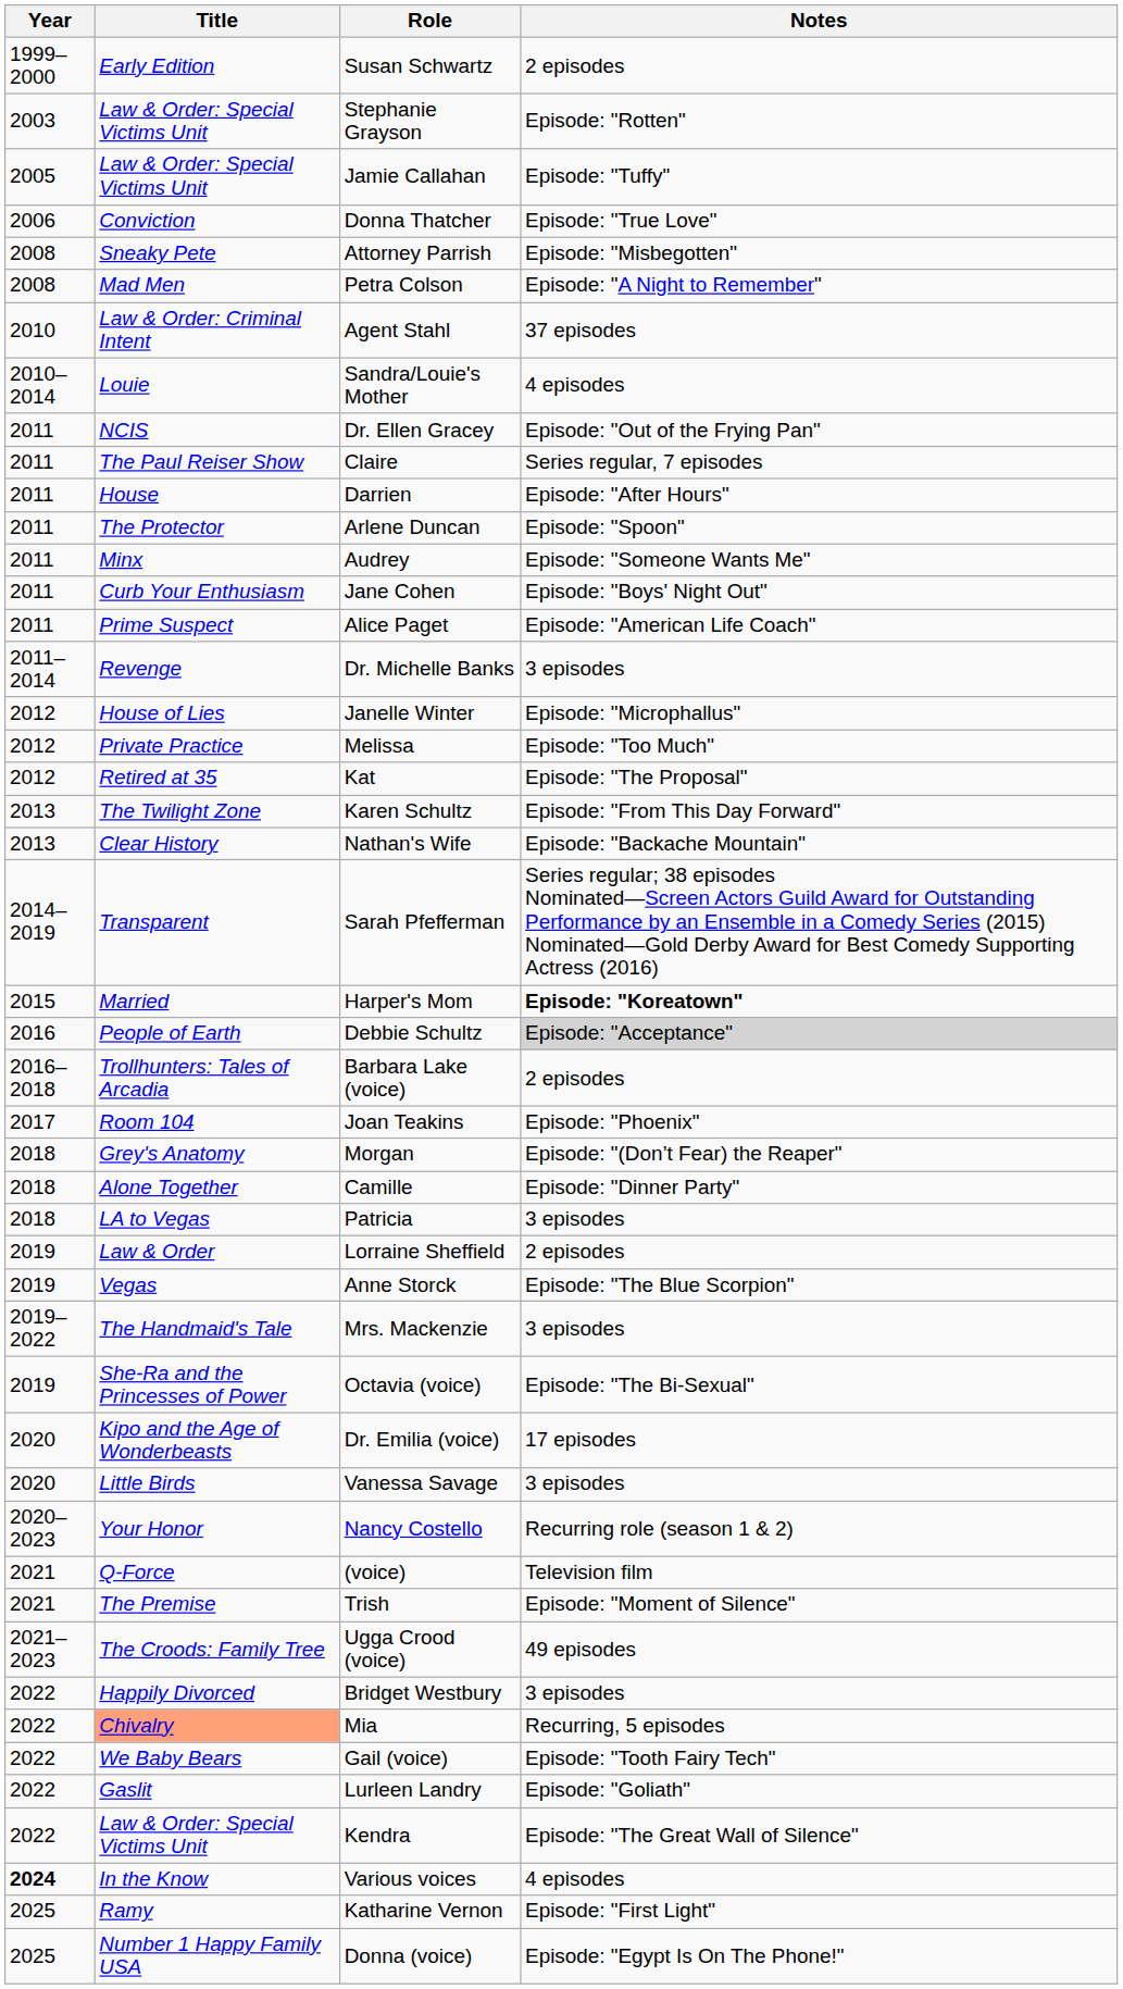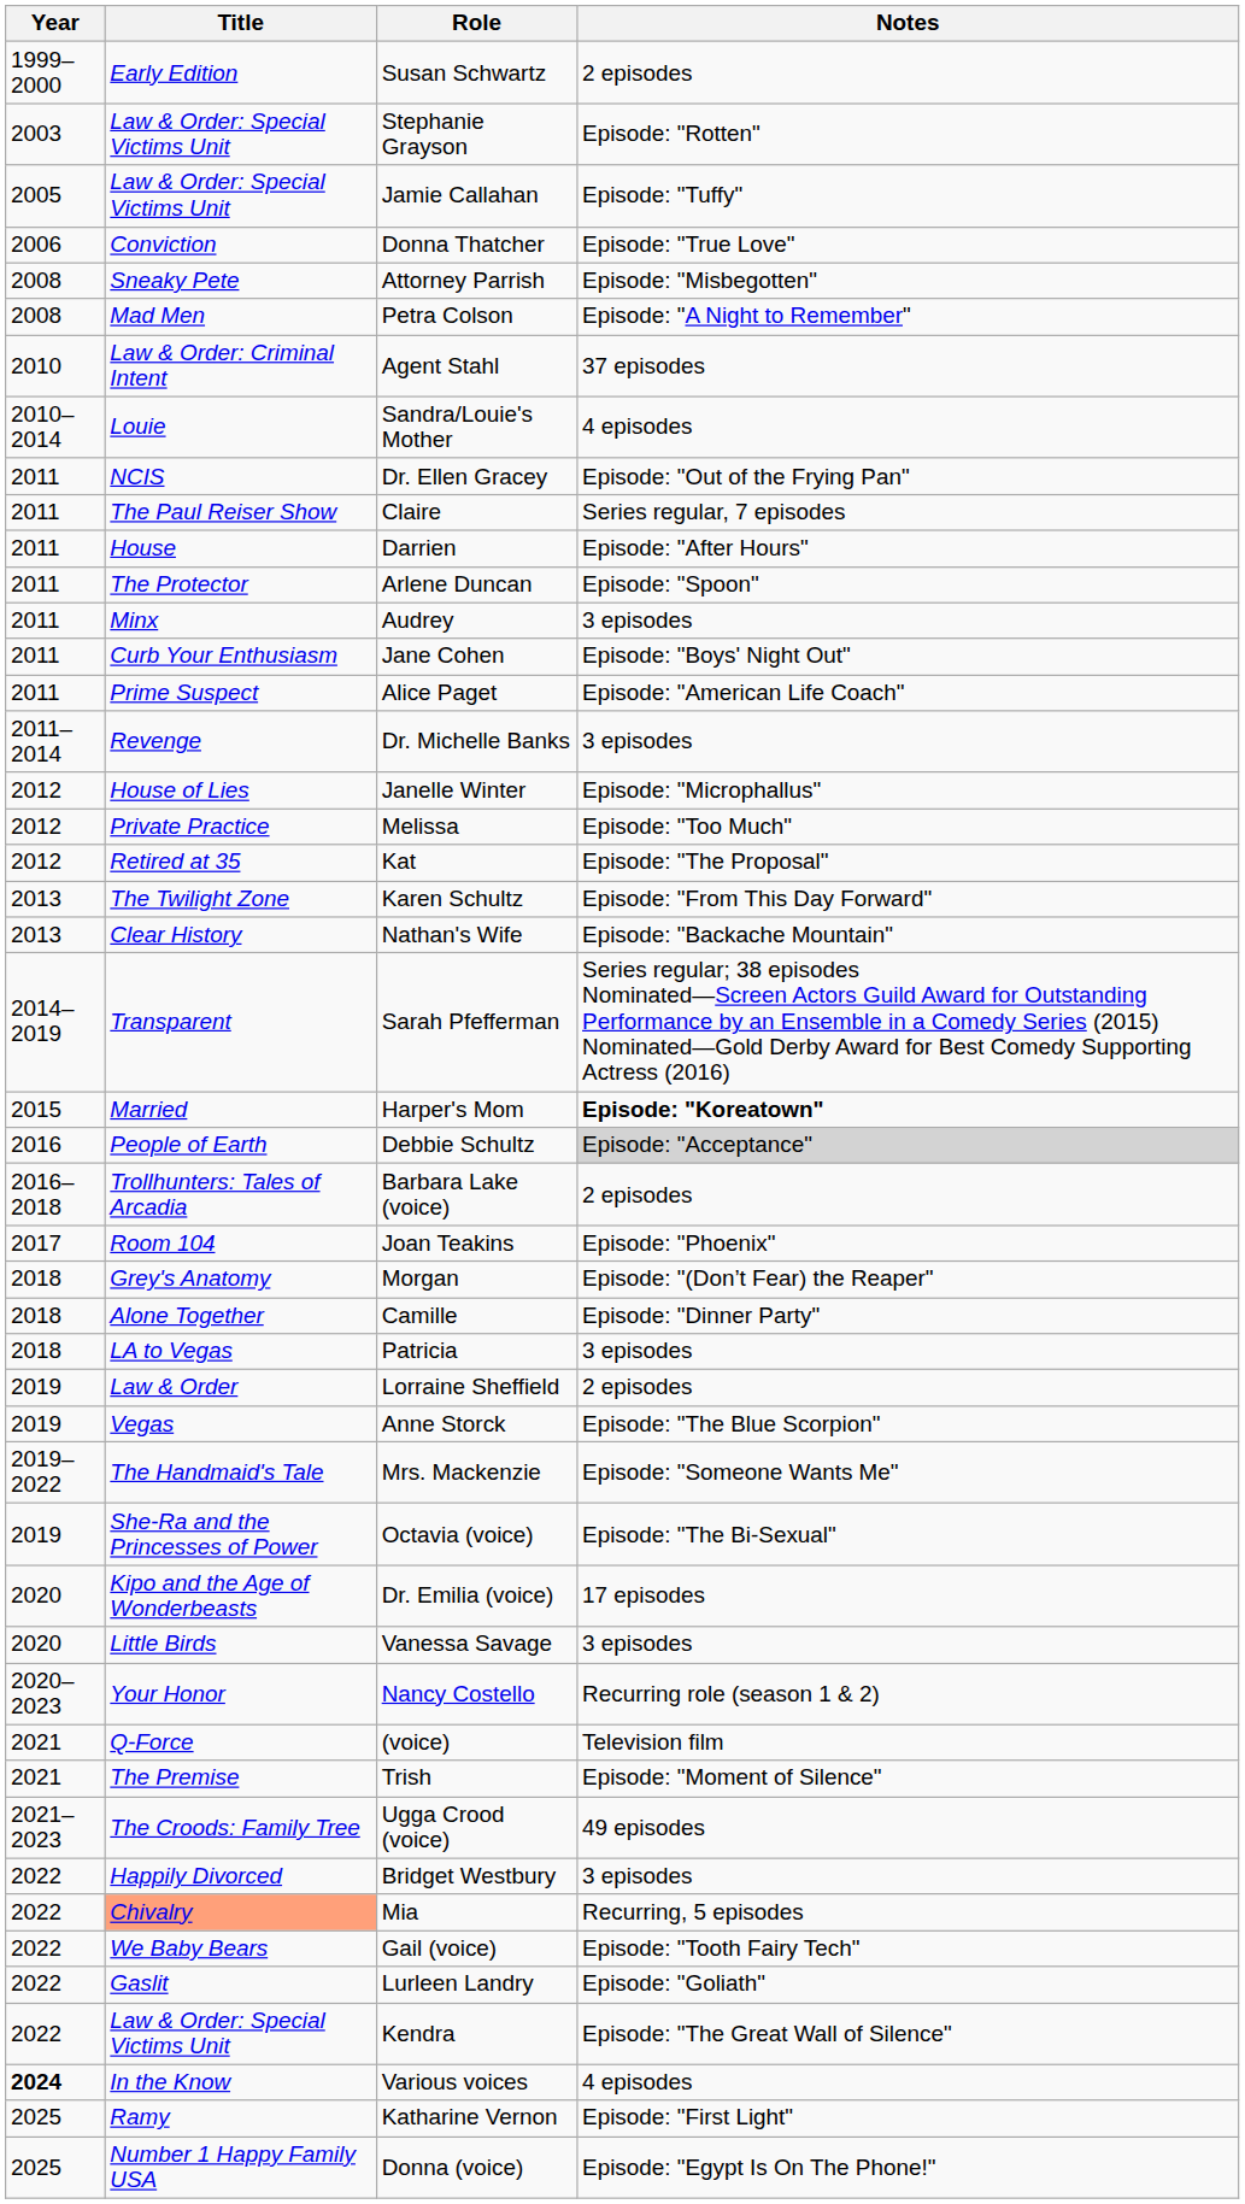Audrey | Notes: Episode: "Someone Wants Me" -> 3 episodes
Mrs. Mackenzie | Notes: 3 episodes -> Episode: "Someone Wants Me"
